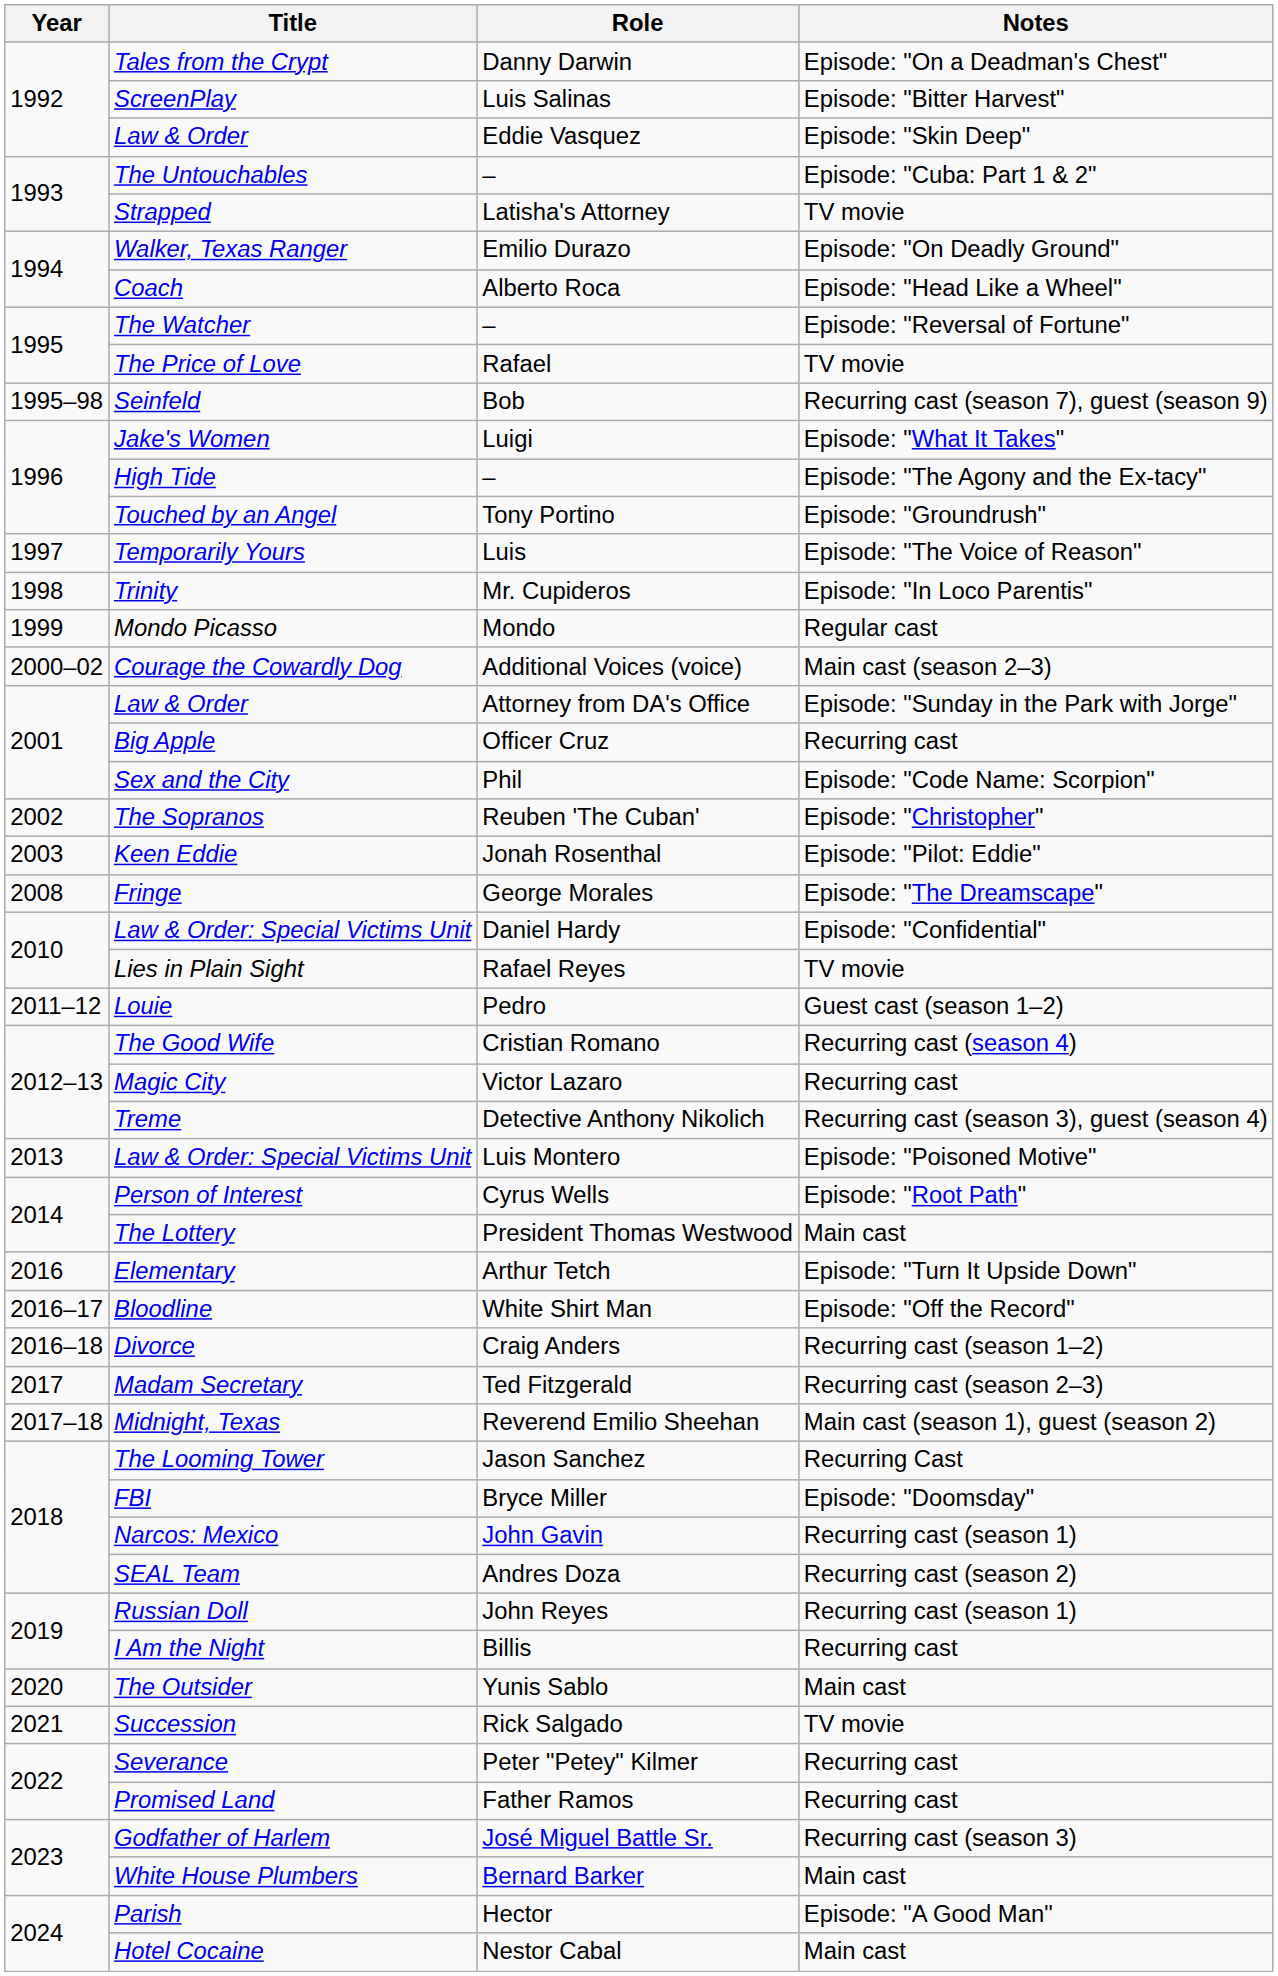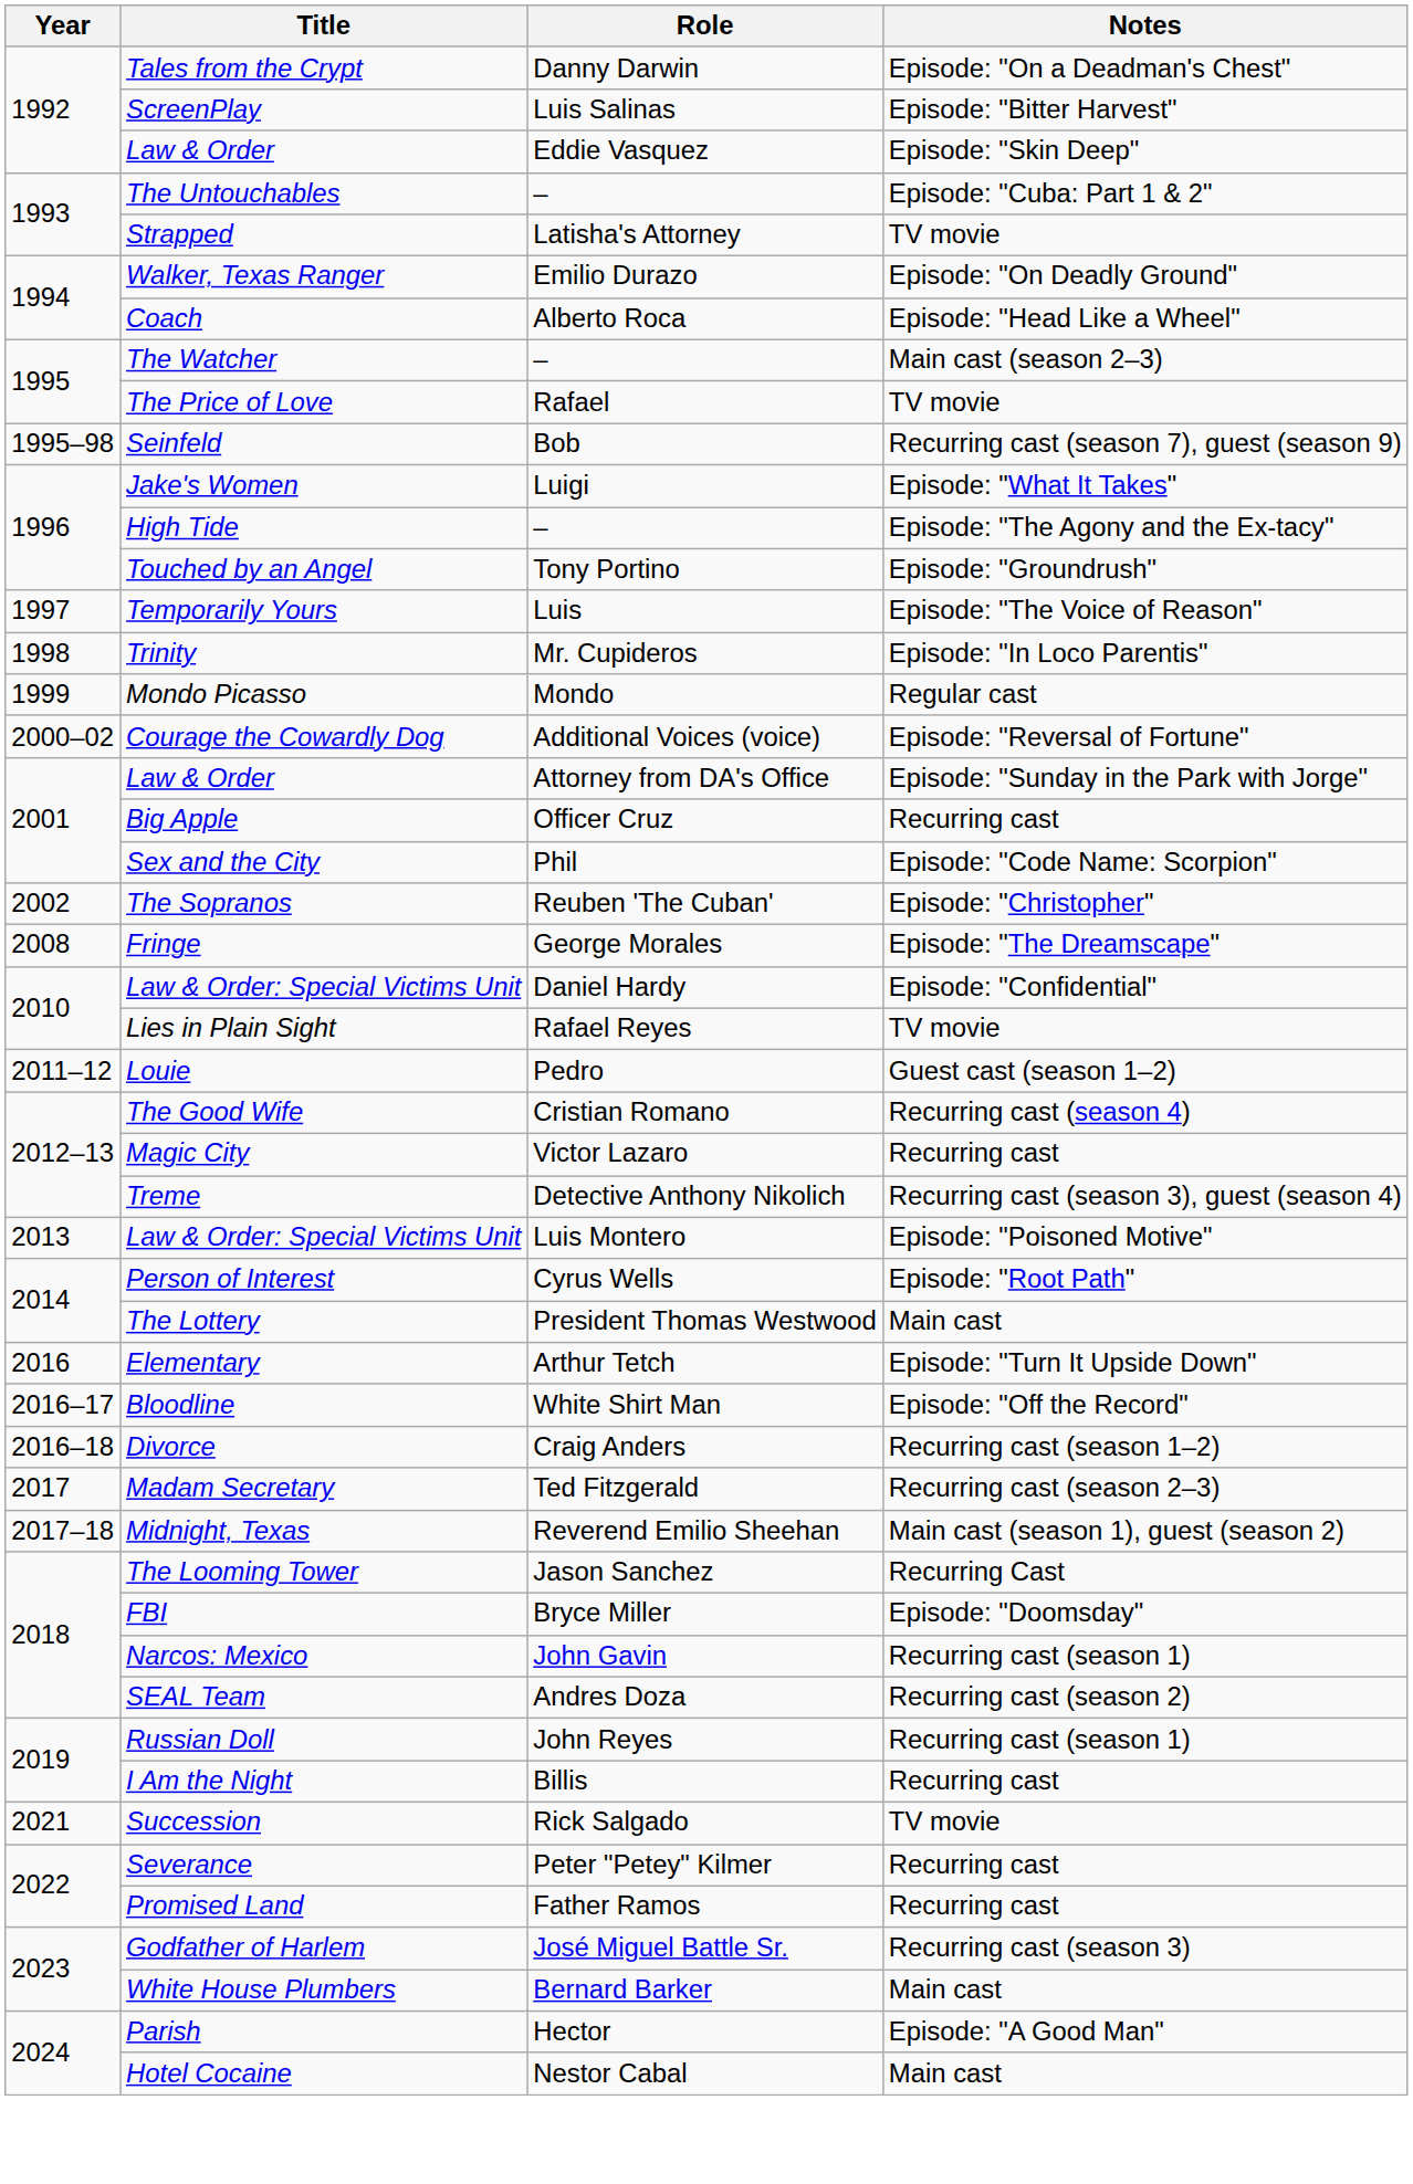The Watcher | Notes: Episode: "Reversal of Fortune" -> Main cast (season 2–3)
Courage the Cowardly Dog | Notes: Main cast (season 2–3) -> Episode: "Reversal of Fortune"
- row: 2003 | Keen Eddie | Jonah Rosenthal | Episode: "Pilot: Eddie"
- row: 2020 | The Outsider | Yunis Sablo | Main cast
